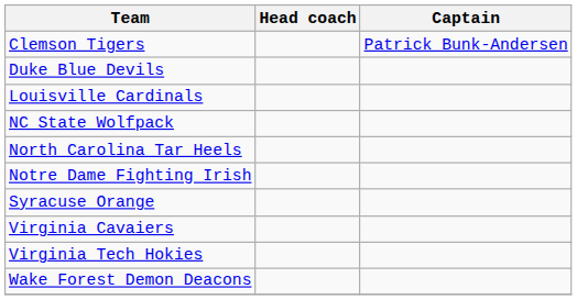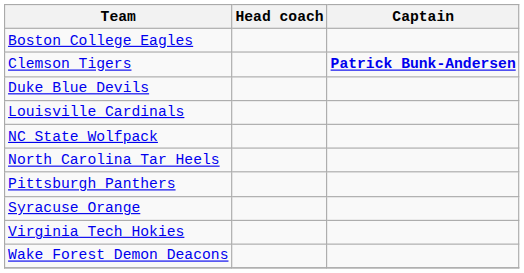+ row: Boston College Eagles
Clemson Tigers | Captain: normal -> bold
- row: Notre Dame Fighting Irish
+ row: Pittsburgh Panthers
- row: Virginia Cavaiers
